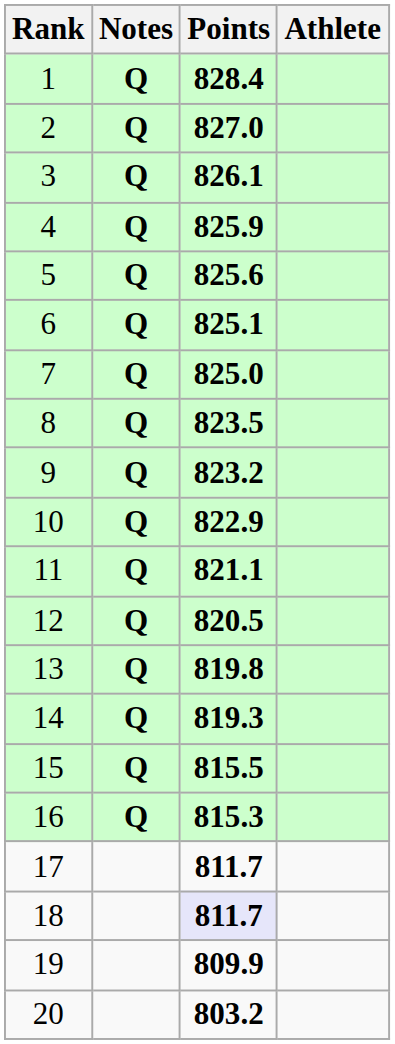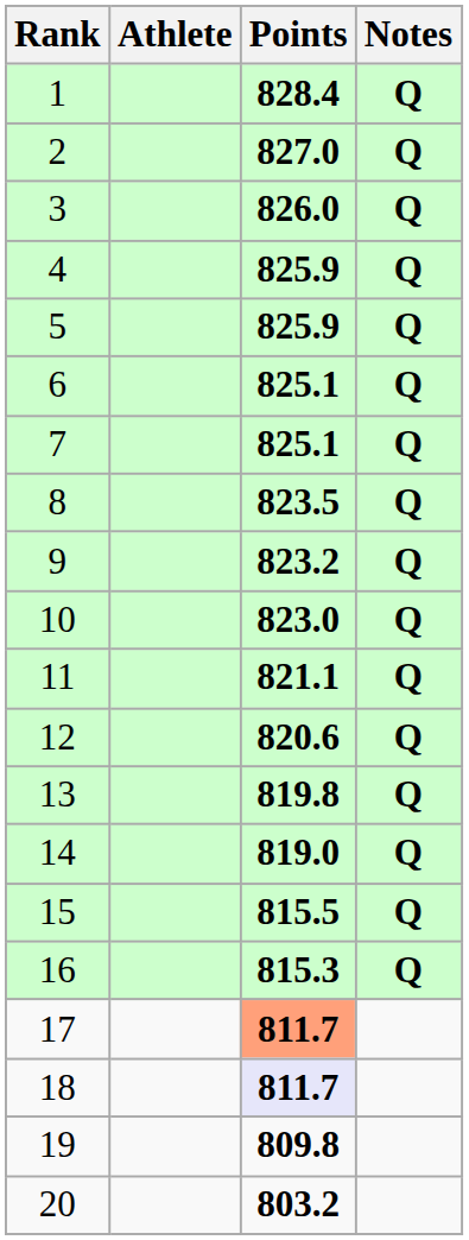columns swapped: Athlete <-> Notes
3 | Points: 826.1 -> 826.0
5 | Points: 825.6 -> 825.9
7 | Points: 825.0 -> 825.1
10 | Points: 822.9 -> 823.0
12 | Points: 820.5 -> 820.6
14 | Points: 819.3 -> 819.0
17 | Points: no background -> lightsalmon background
19 | Points: 809.9 -> 809.8
